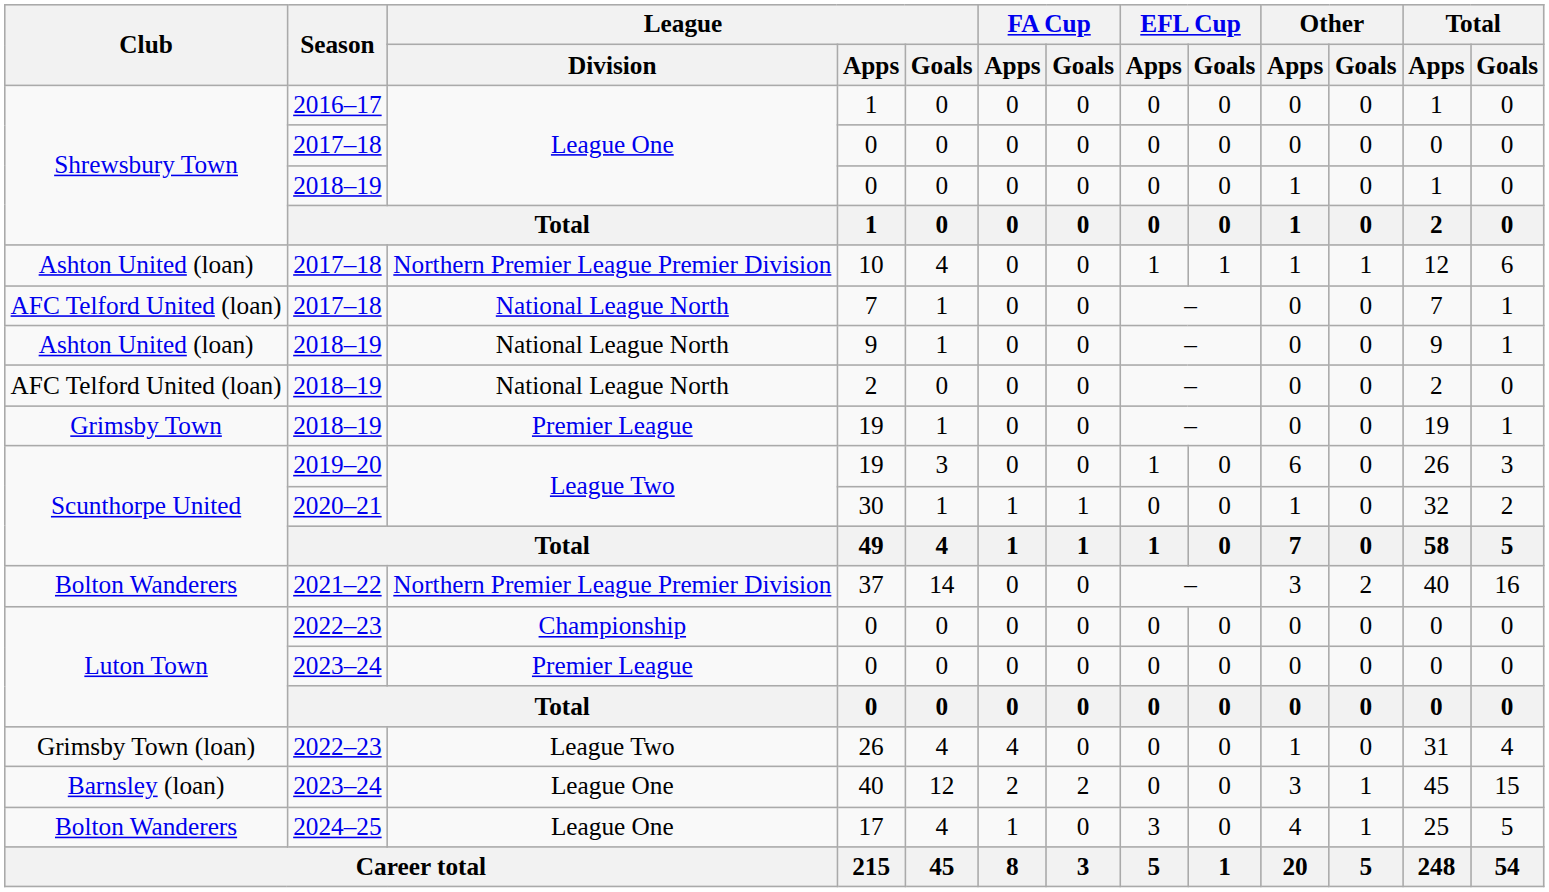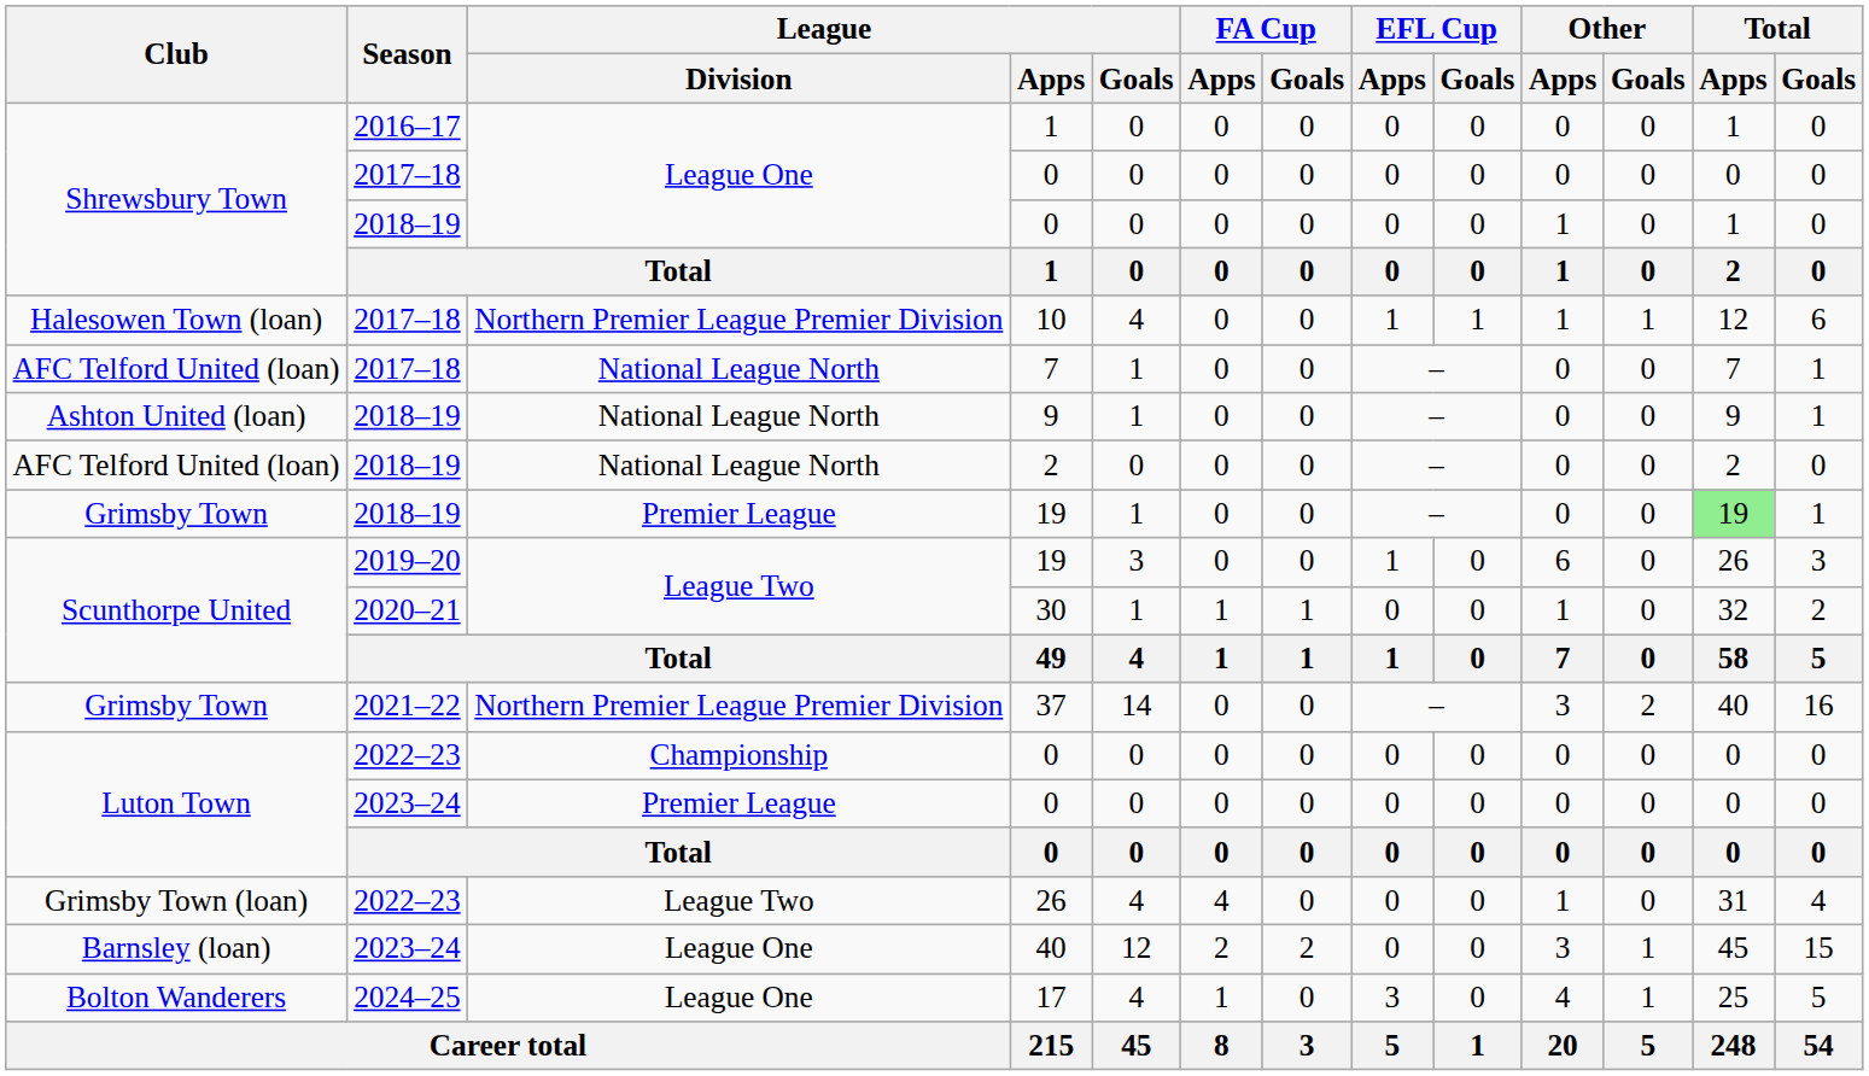10 | Club: Ashton United (loan) -> Halesowen Town (loan)
2018–19 / 19 | Total / Apps: no background -> lightgreen background
37 | Club: Bolton Wanderers -> Grimsby Town
